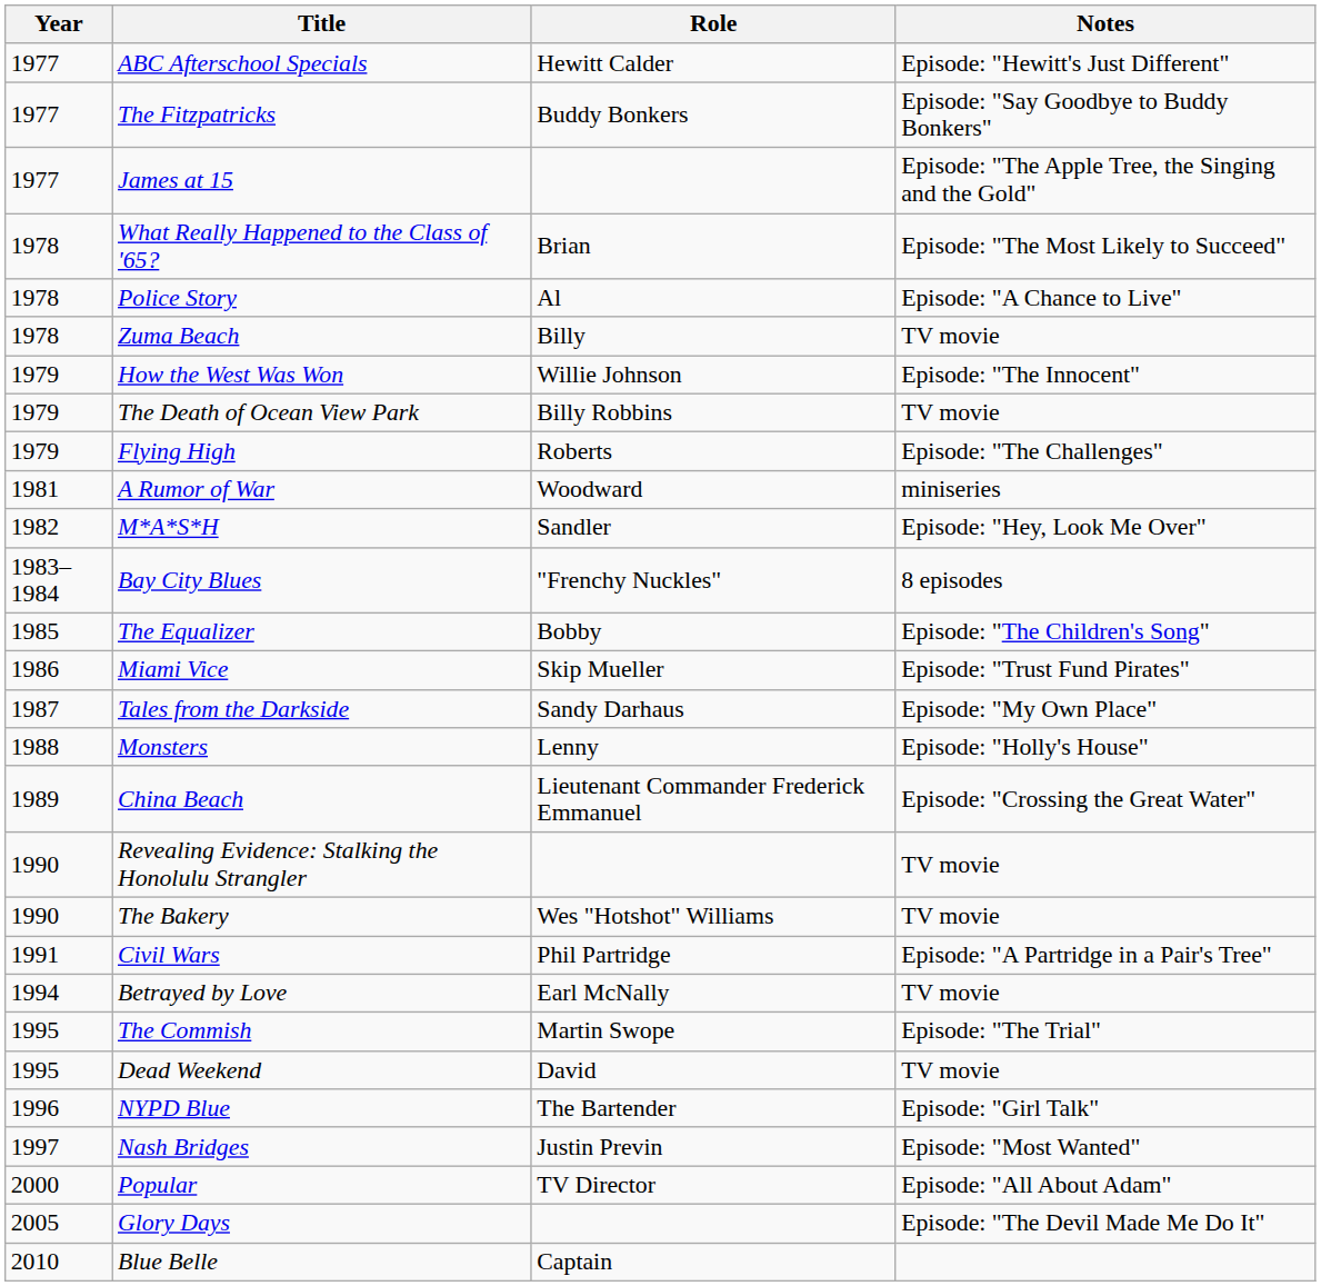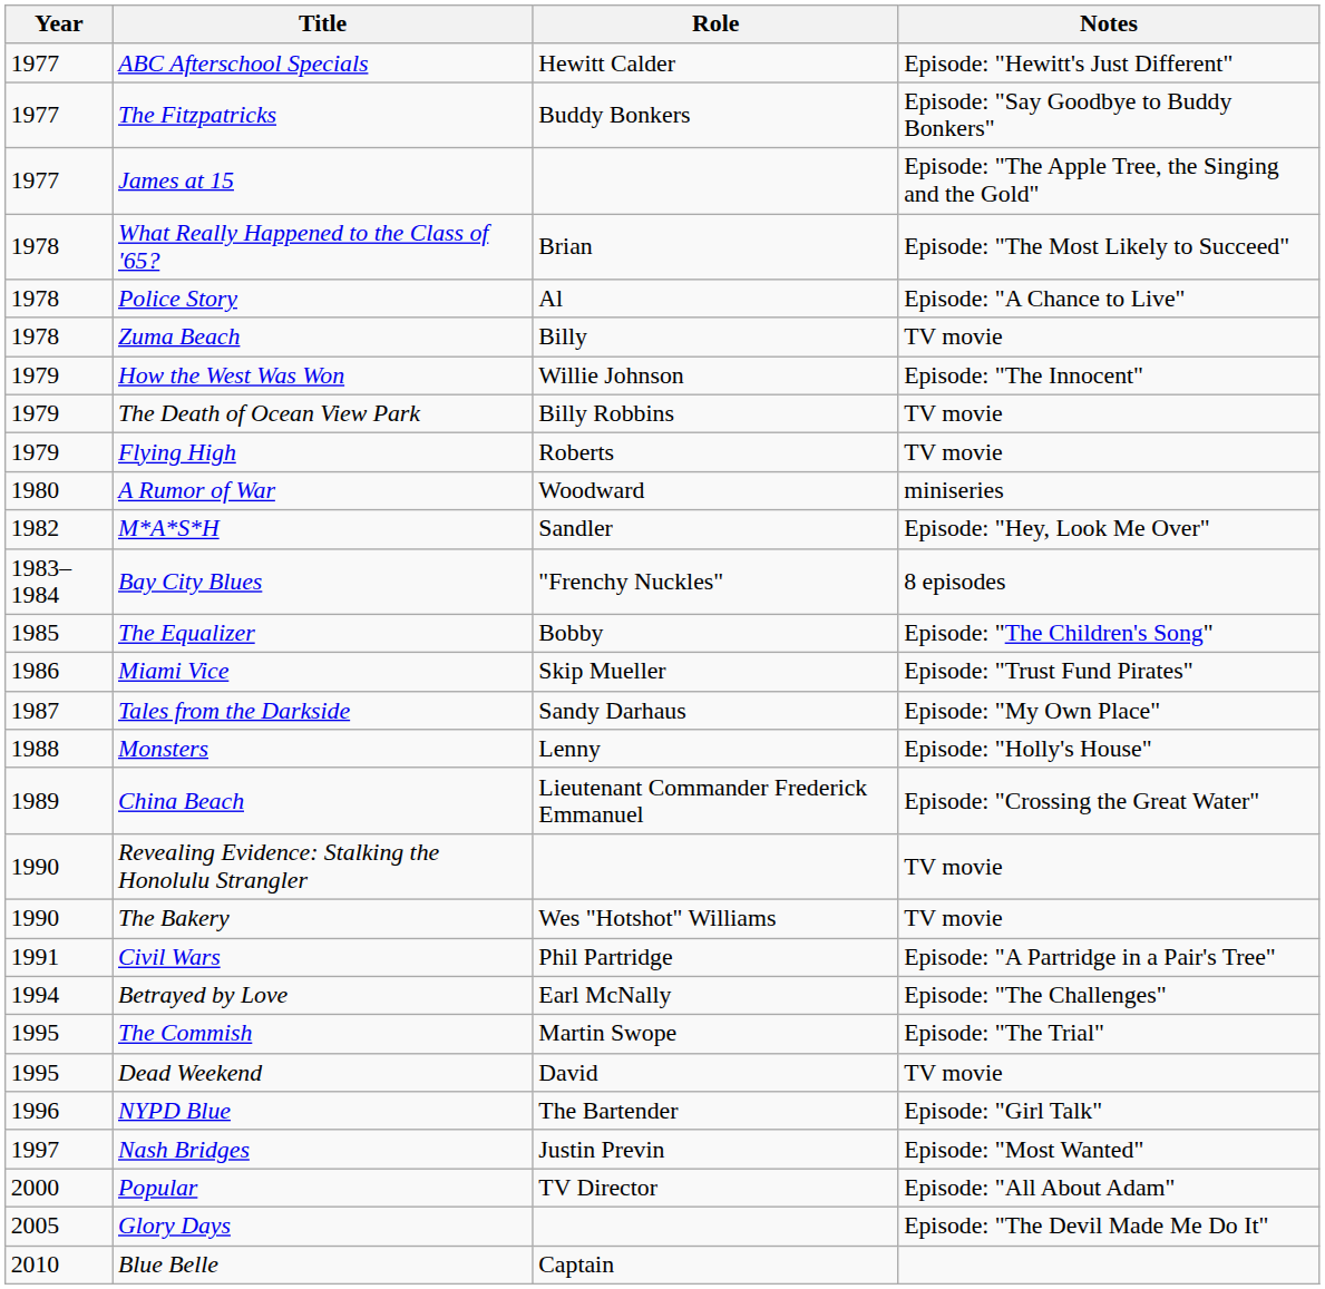Flying High | Notes: Episode: "The Challenges" -> TV movie
A Rumor of War | Year: 1981 -> 1980
Betrayed by Love | Notes: TV movie -> Episode: "The Challenges"
